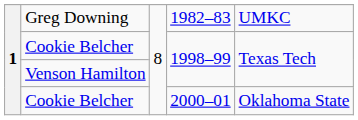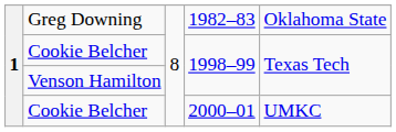Greg Downing | column 5: UMKC -> Oklahoma State
Cookie Belcher / 2000–01 | column 5: Oklahoma State -> UMKC
